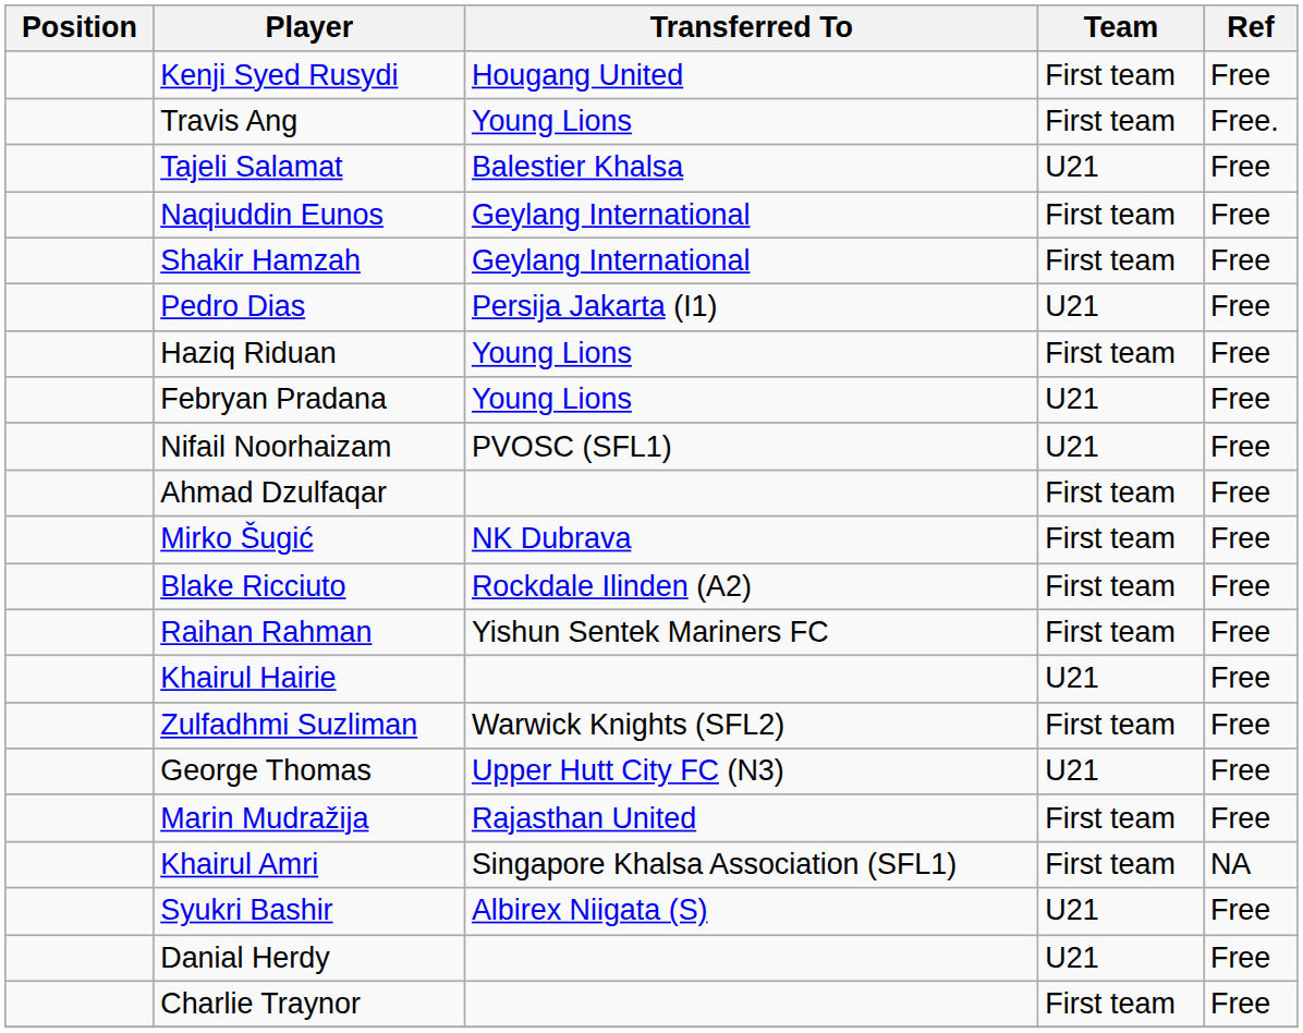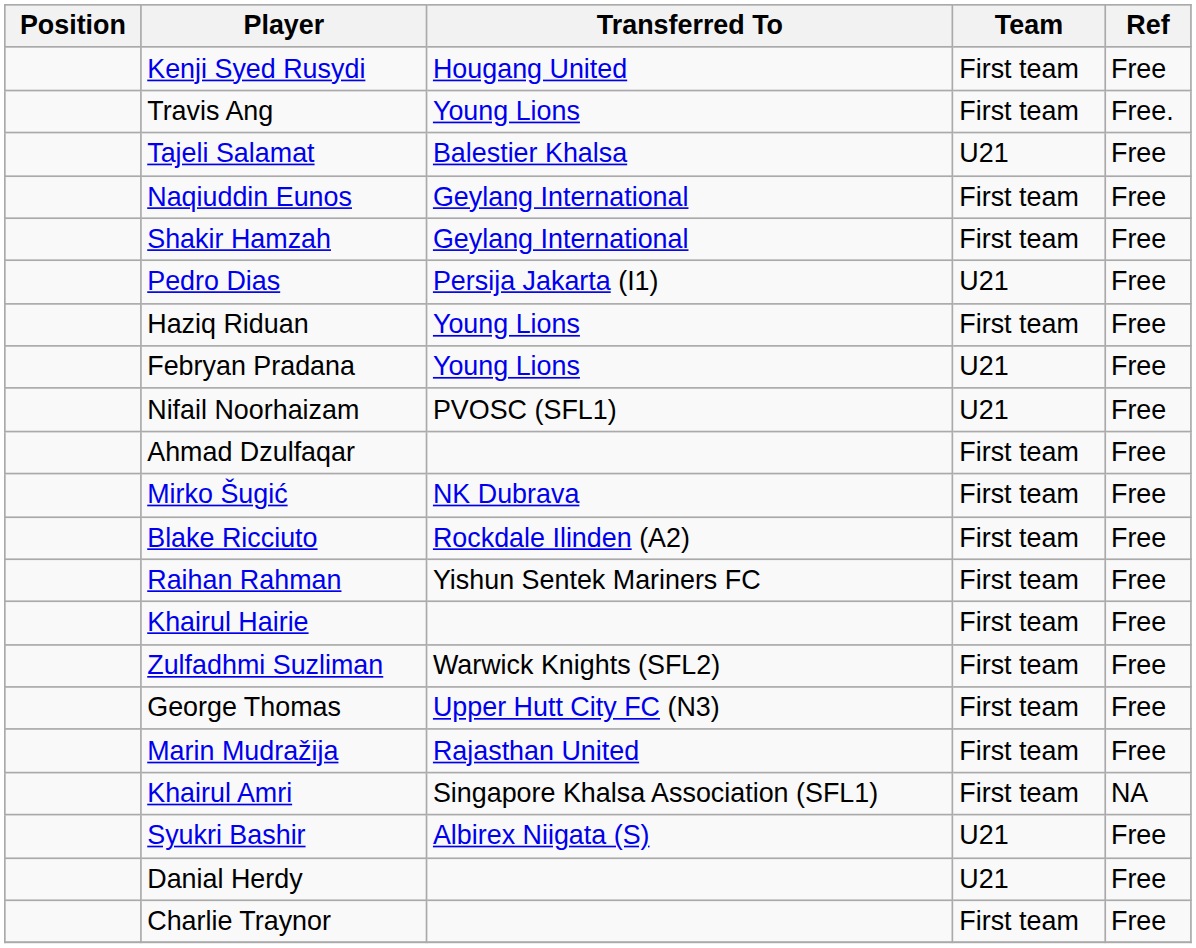Khairul Hairie | Team: U21 -> First team
George Thomas | Team: U21 -> First team
